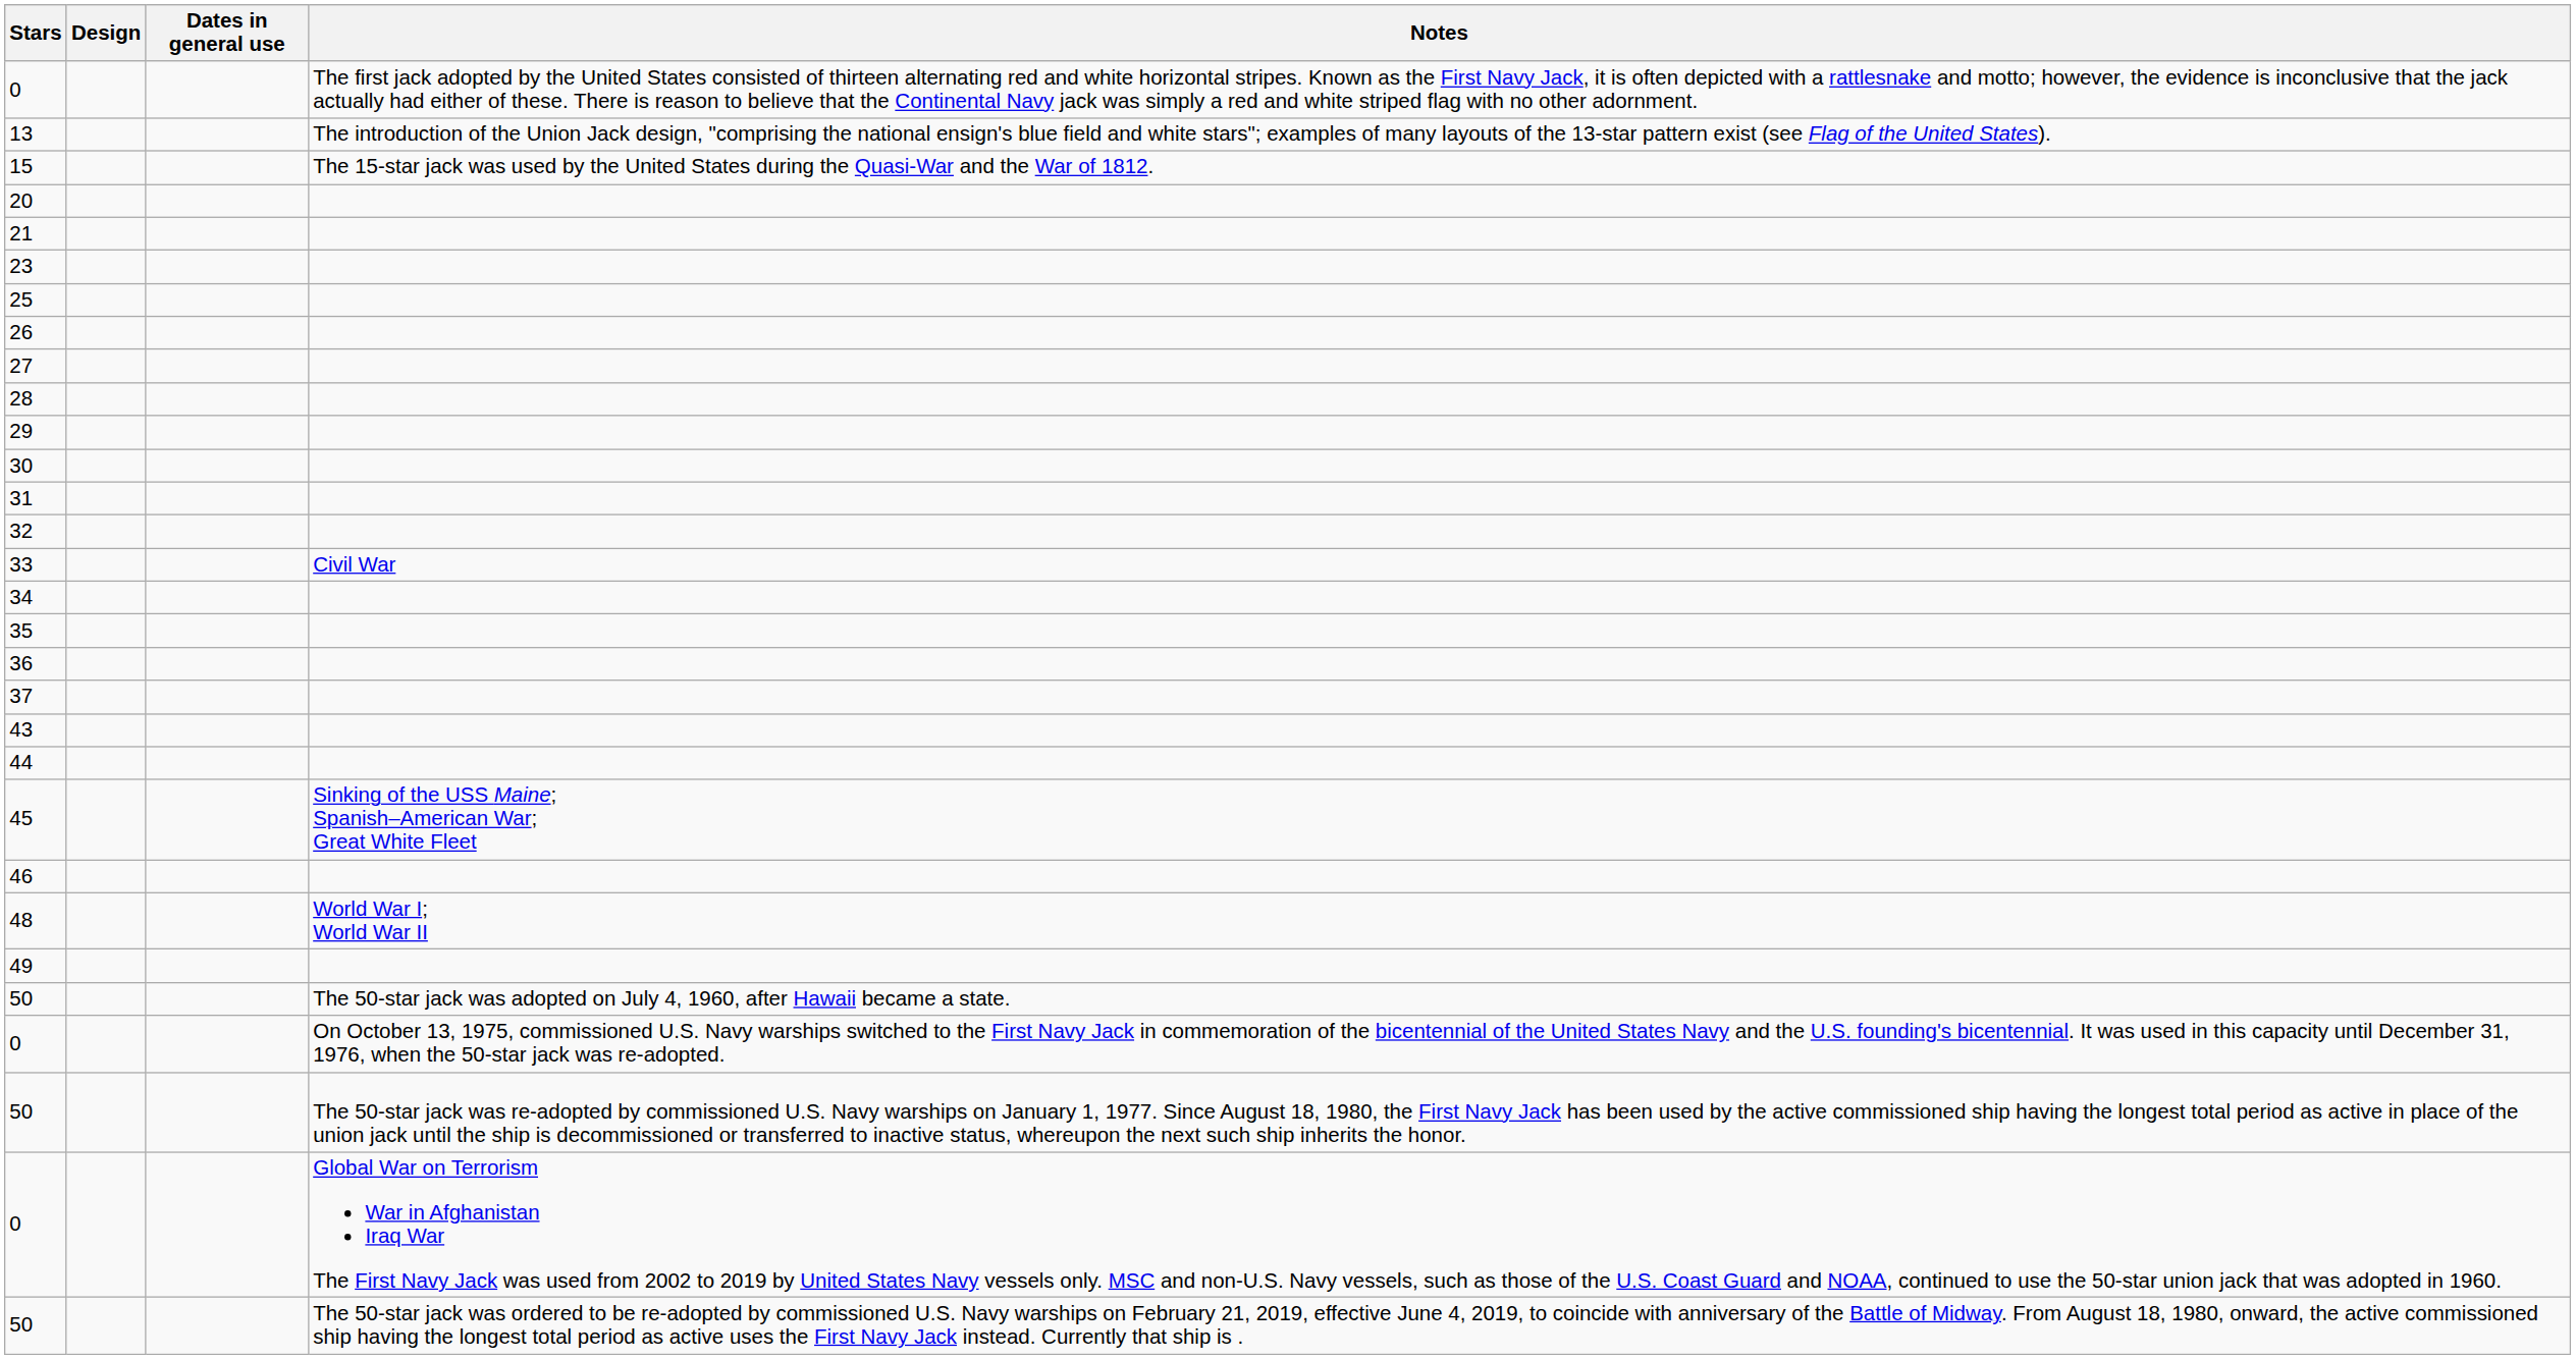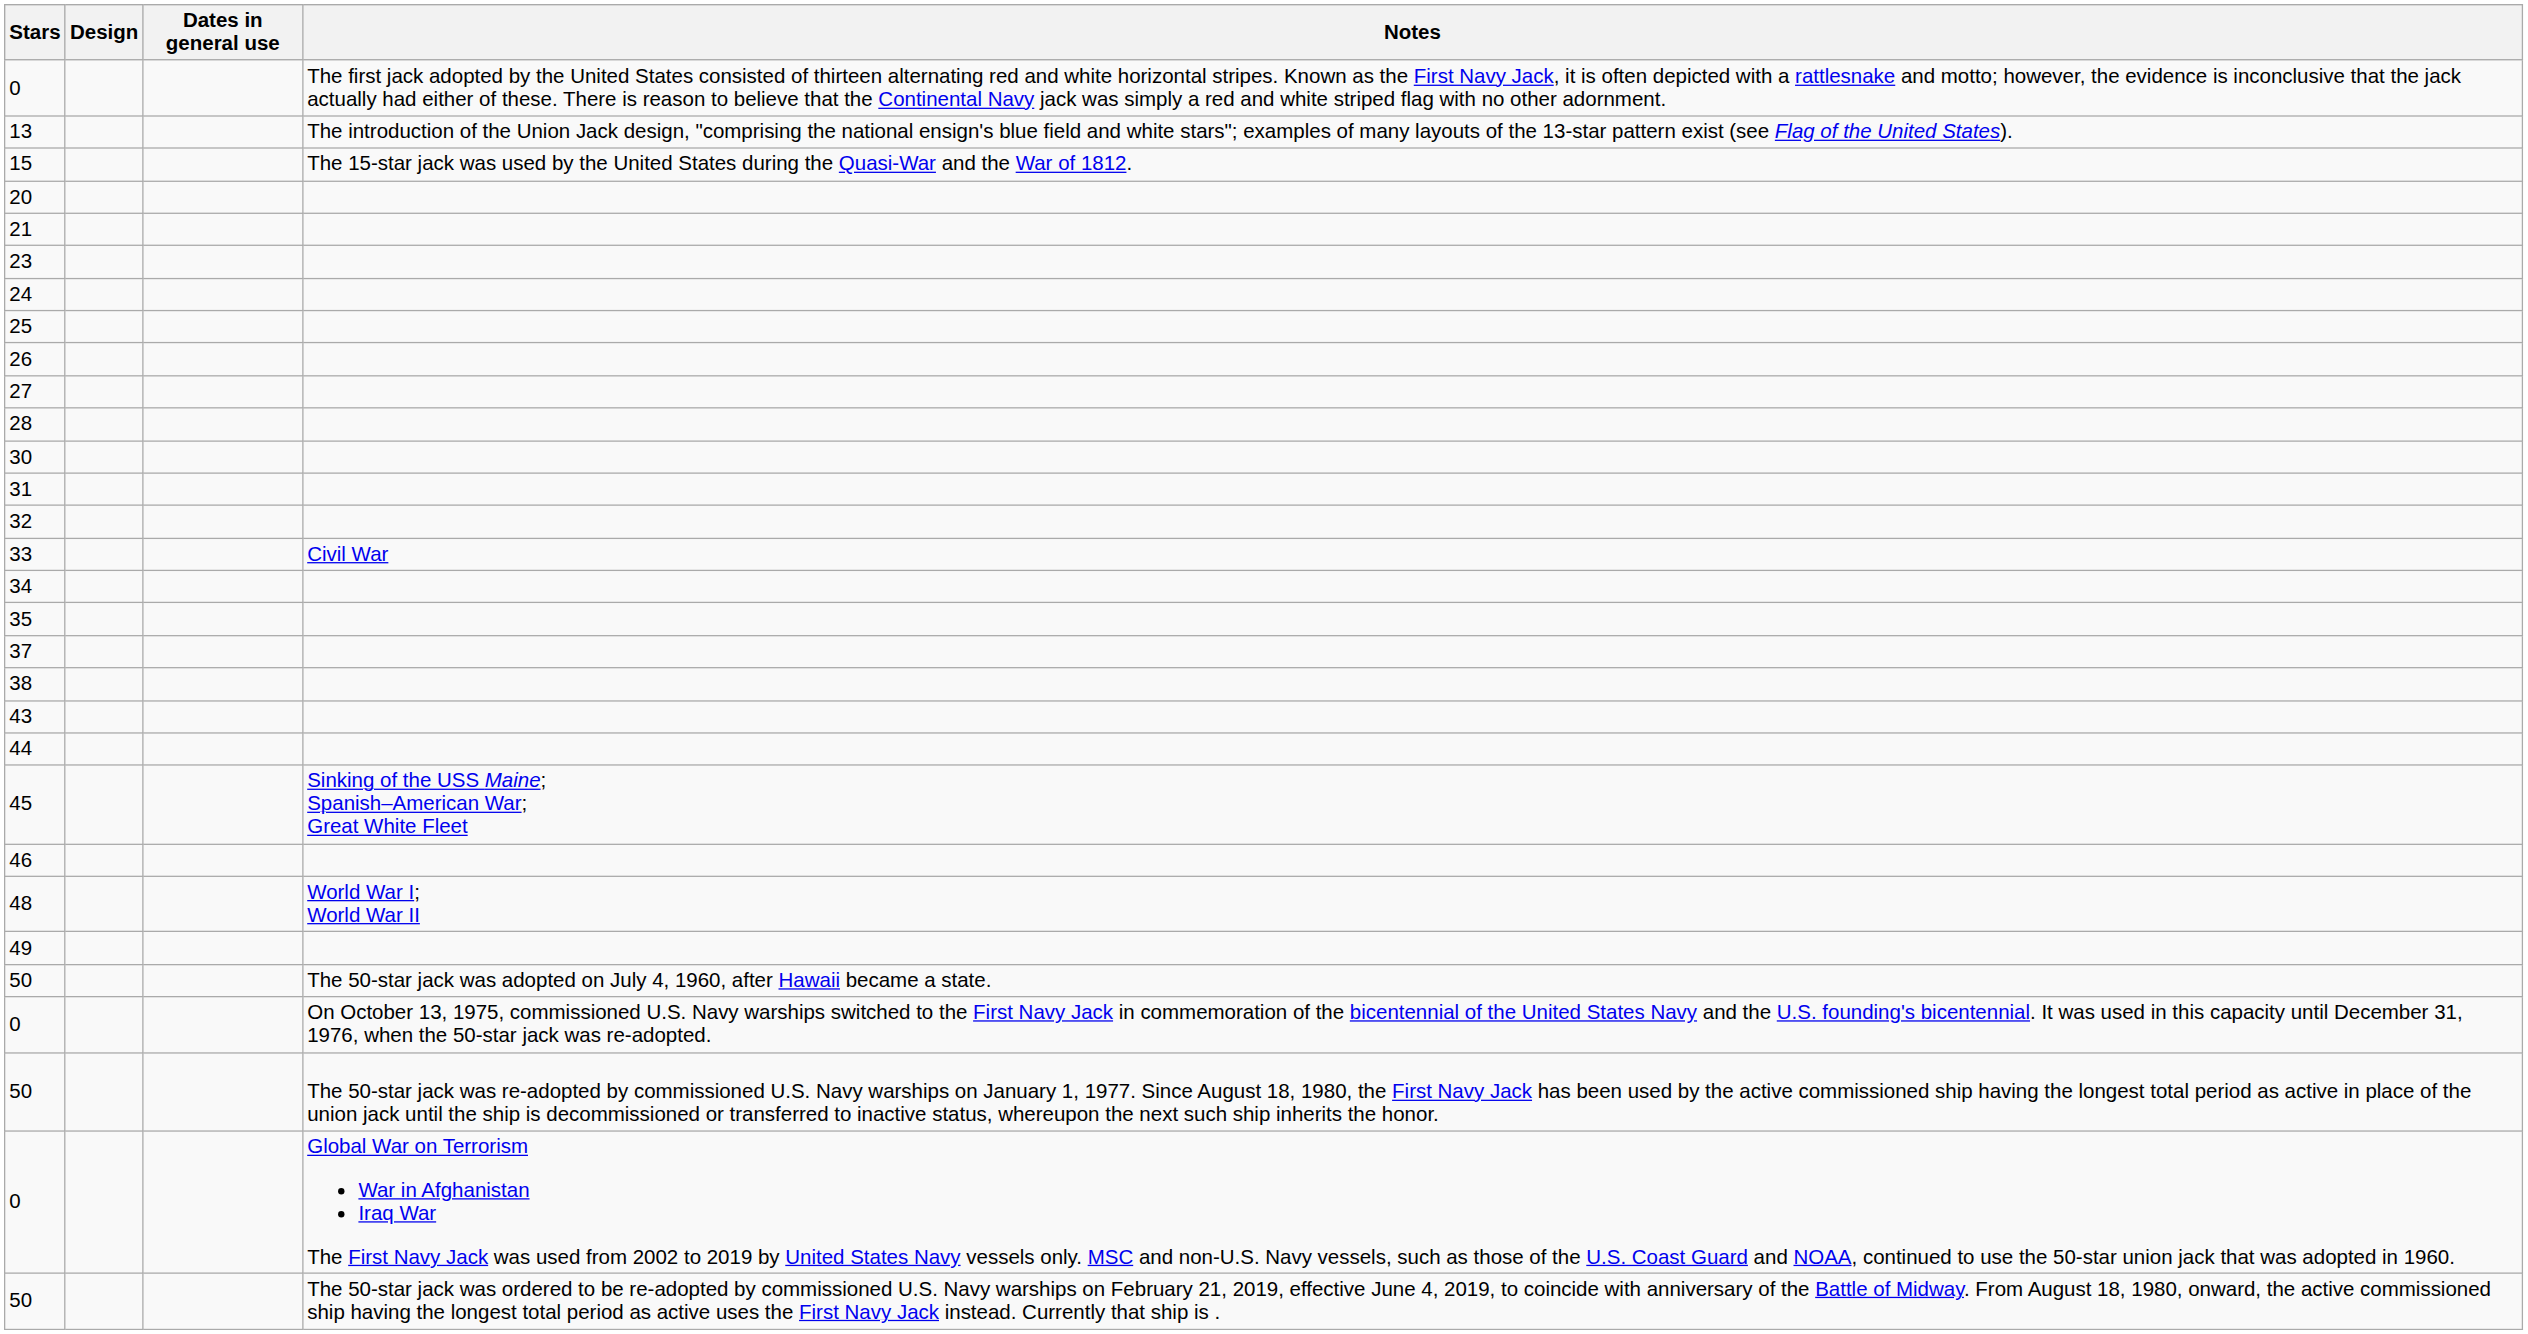+ row: 24
- row: 29
- row: 36
+ row: 38
